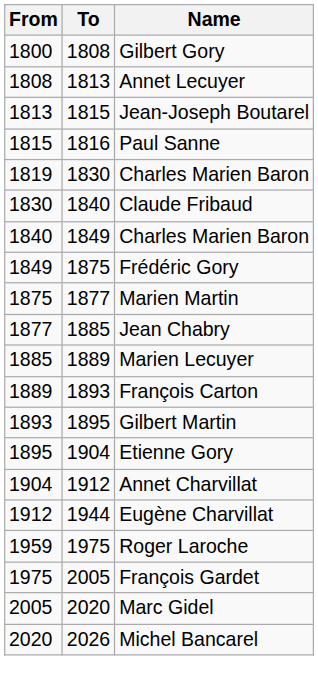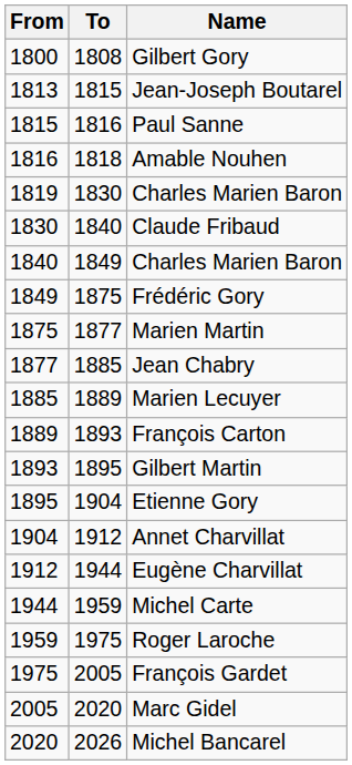- row: 1808 | 1813 | Annet Lecuyer
+ row: 1816 | 1818 | Amable Nouhen
+ row: 1944 | 1959 | Michel Carte
